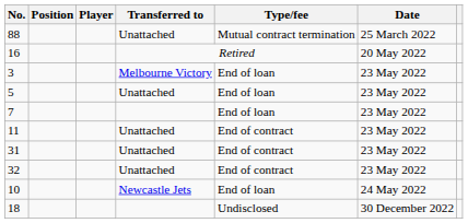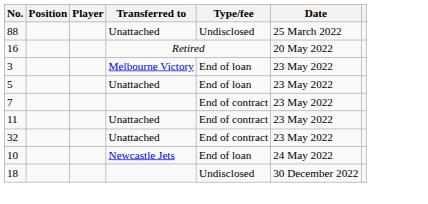88 | Type/fee: Mutual contract termination -> Undisclosed
7 | Type/fee: End of loan -> End of contract
- row: 31 | Unattached | End of contract | 23 May 2022
